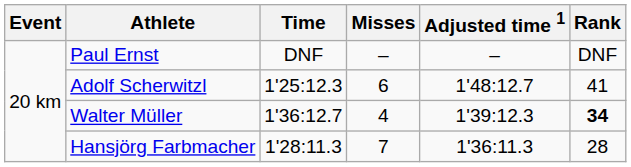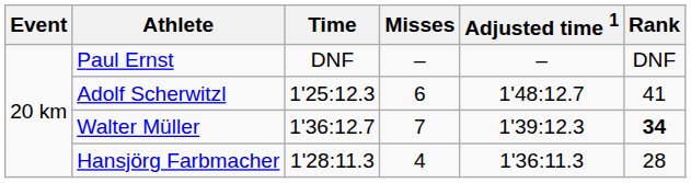Walter Müller | Misses: 4 -> 7
Hansjörg Farbmacher | Misses: 7 -> 4
